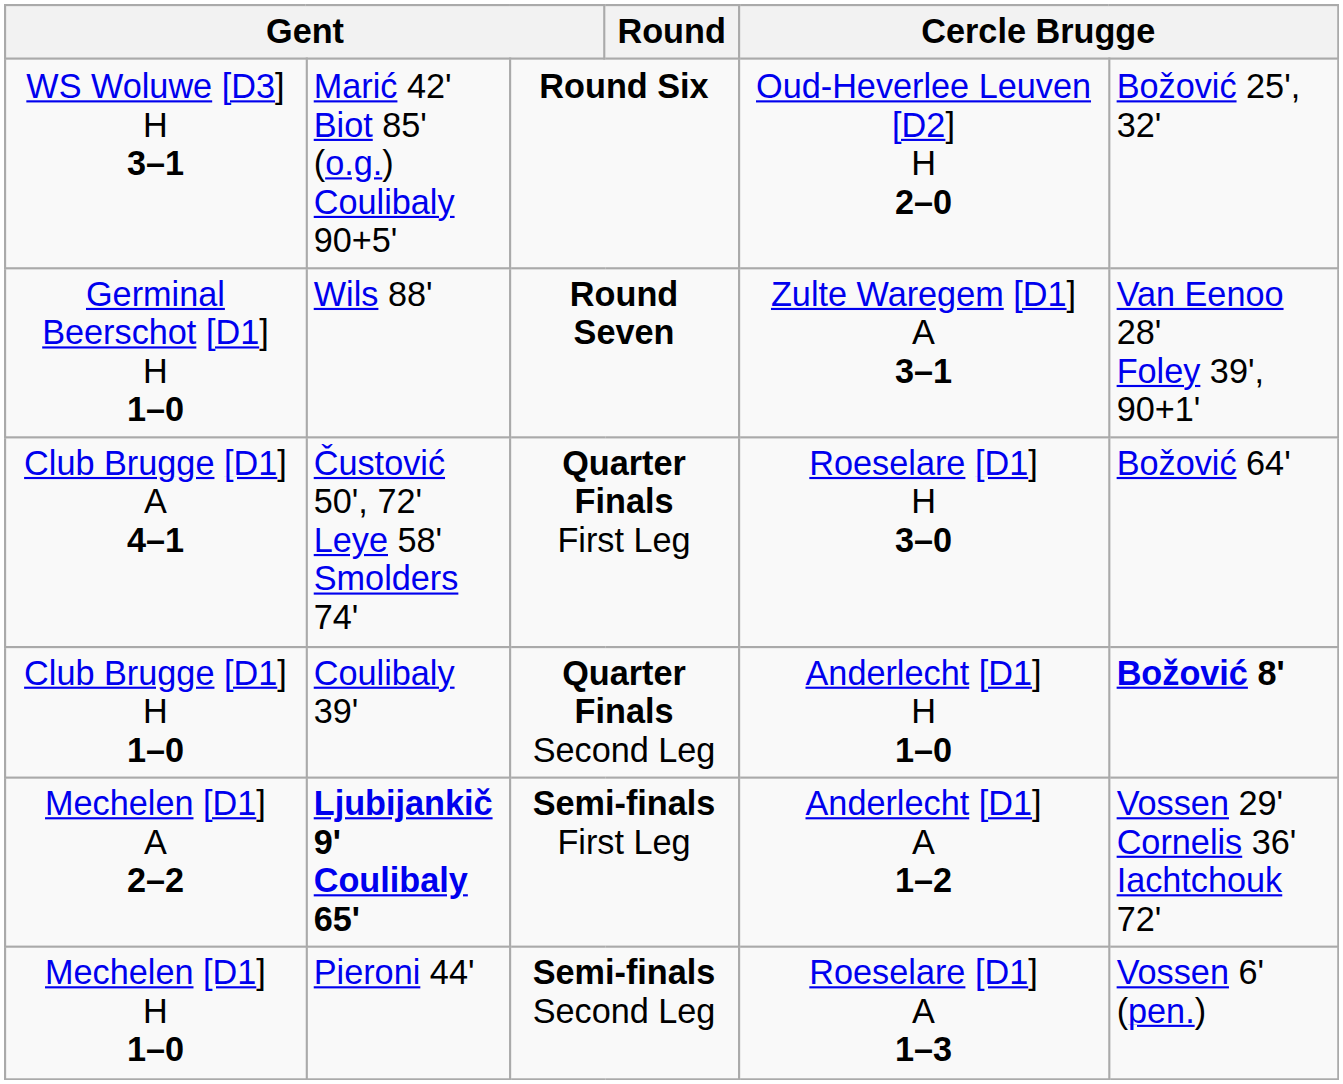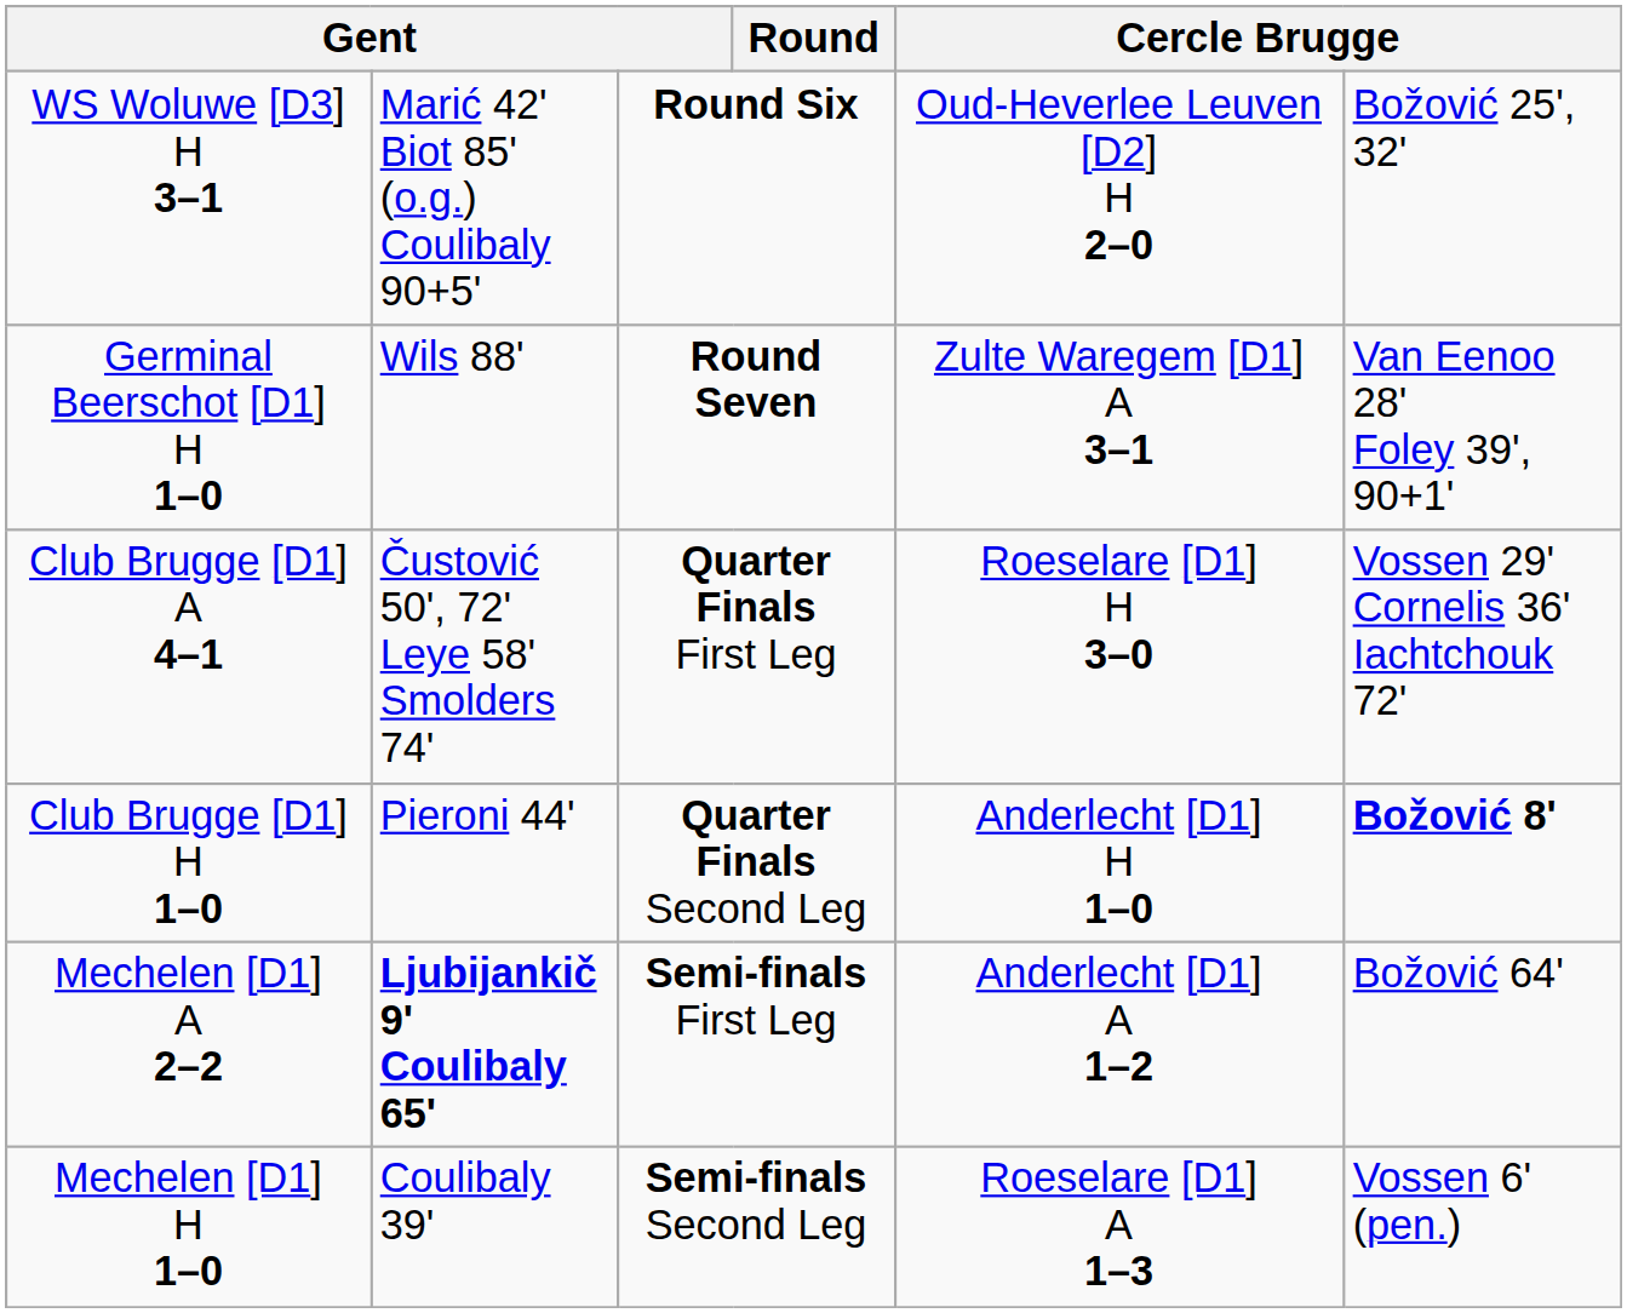Club Brugge [D1] A 4–1 | column 6: Božović 64' -> Vossen 29' Cornelis 36' Iachtchouk 72'
Club Brugge [D1] H 1–0 | column 2: Coulibaly 39' -> Pieroni 44'
Mechelen [D1] A 2–2 | column 6: Vossen 29' Cornelis 36' Iachtchouk 72' -> Božović 64'
Mechelen [D1] H 1–0 | column 2: Pieroni 44' -> Coulibaly 39'
